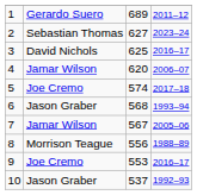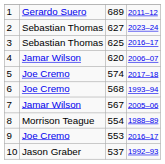3 | column 2: David Nichols -> Sebastian Thomas
6 | column 2: Jason Graber -> Joe Cremo
8 | column 3: 556 -> 554
